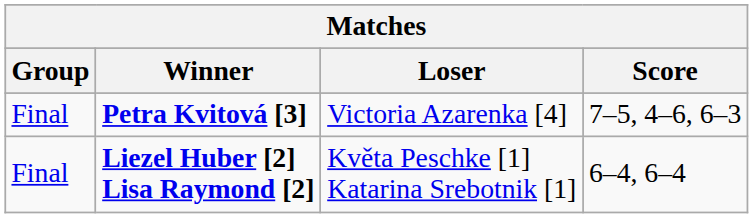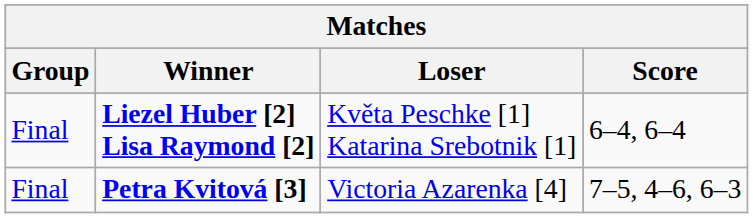rows swapped: Liezel Huber [2] Lisa Raymond [2] <-> Petra Kvitová [3]
